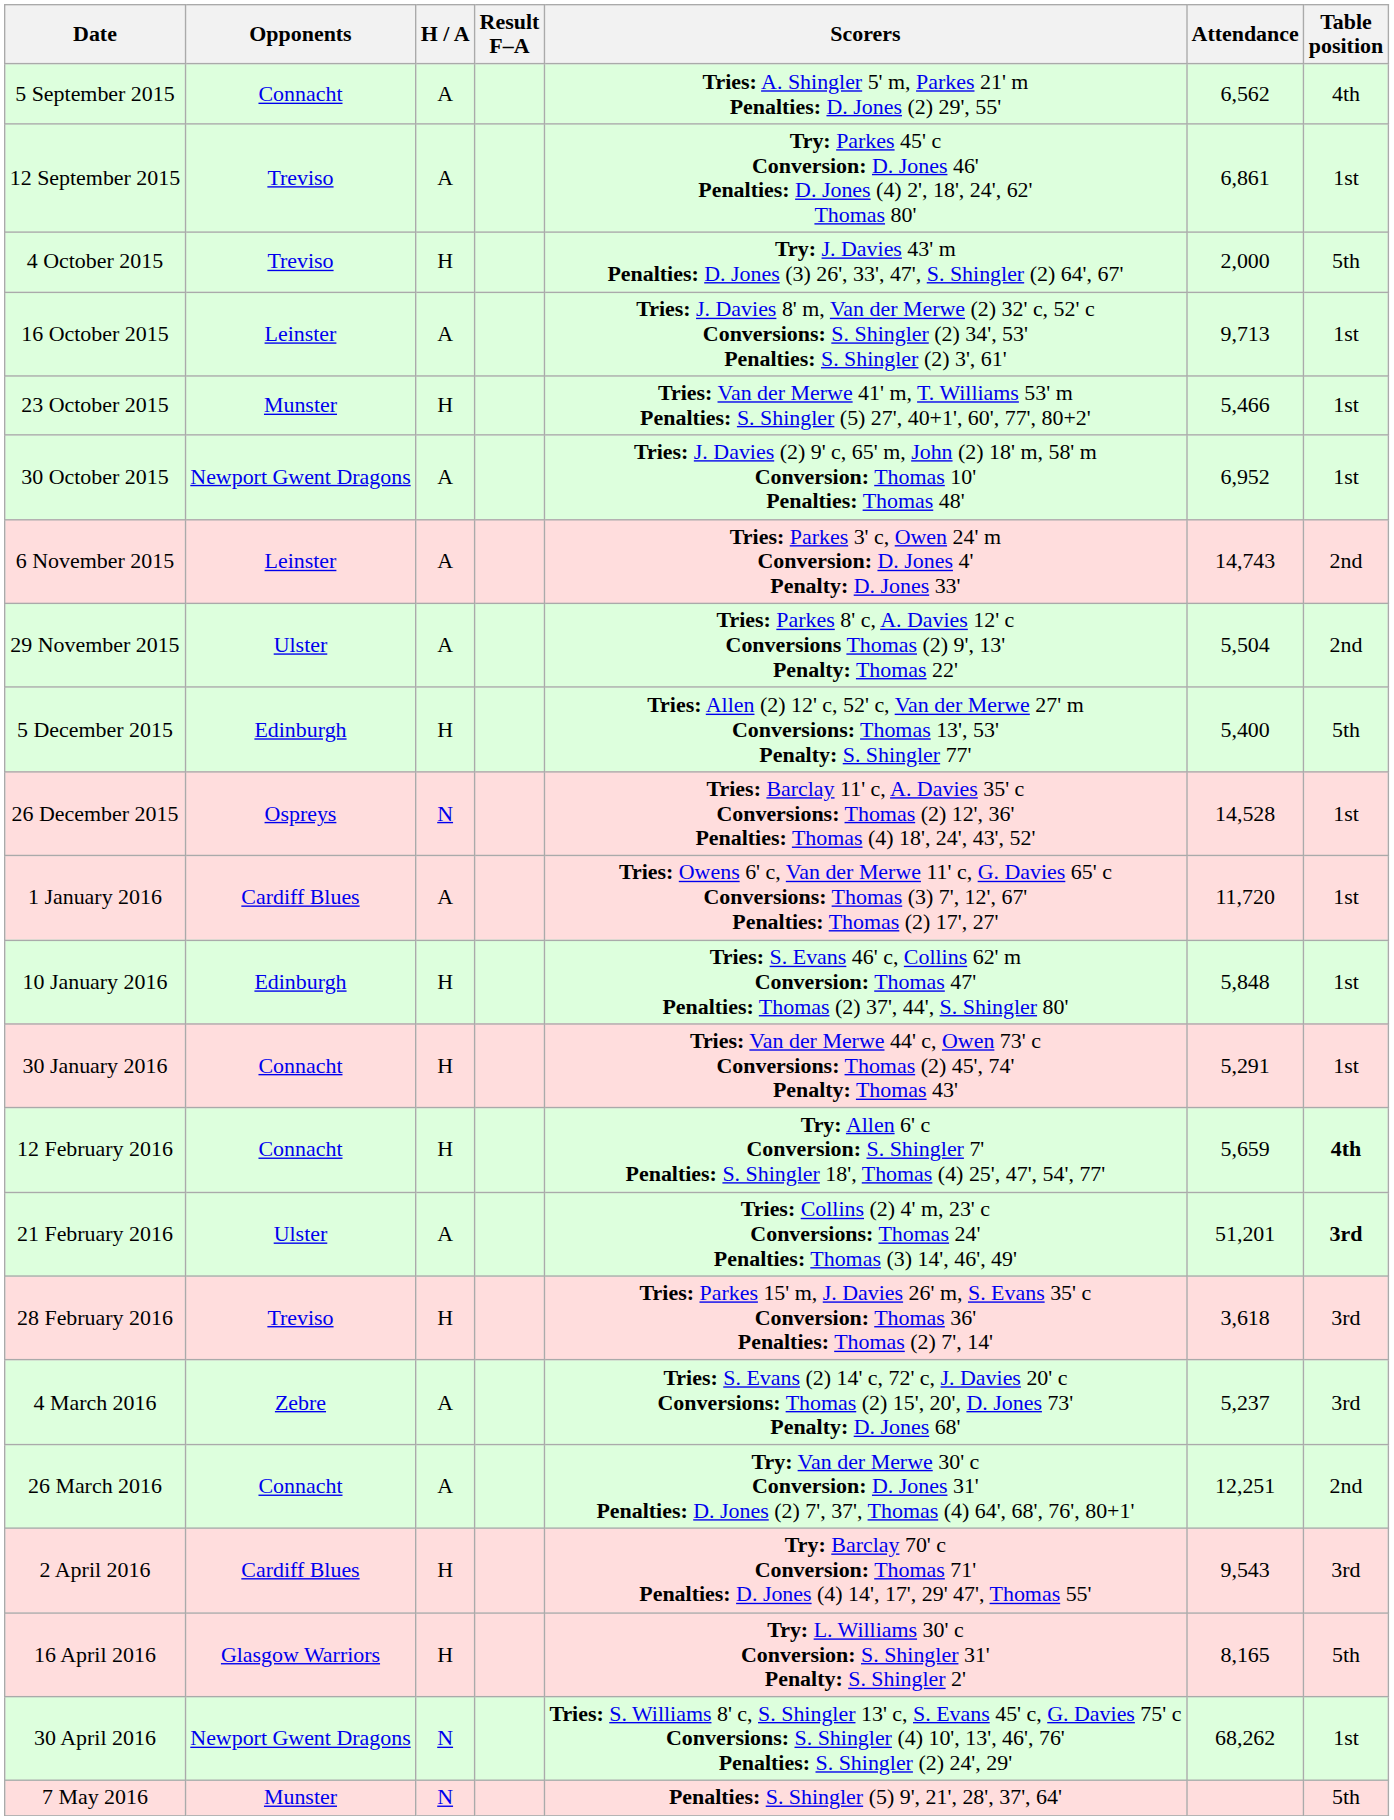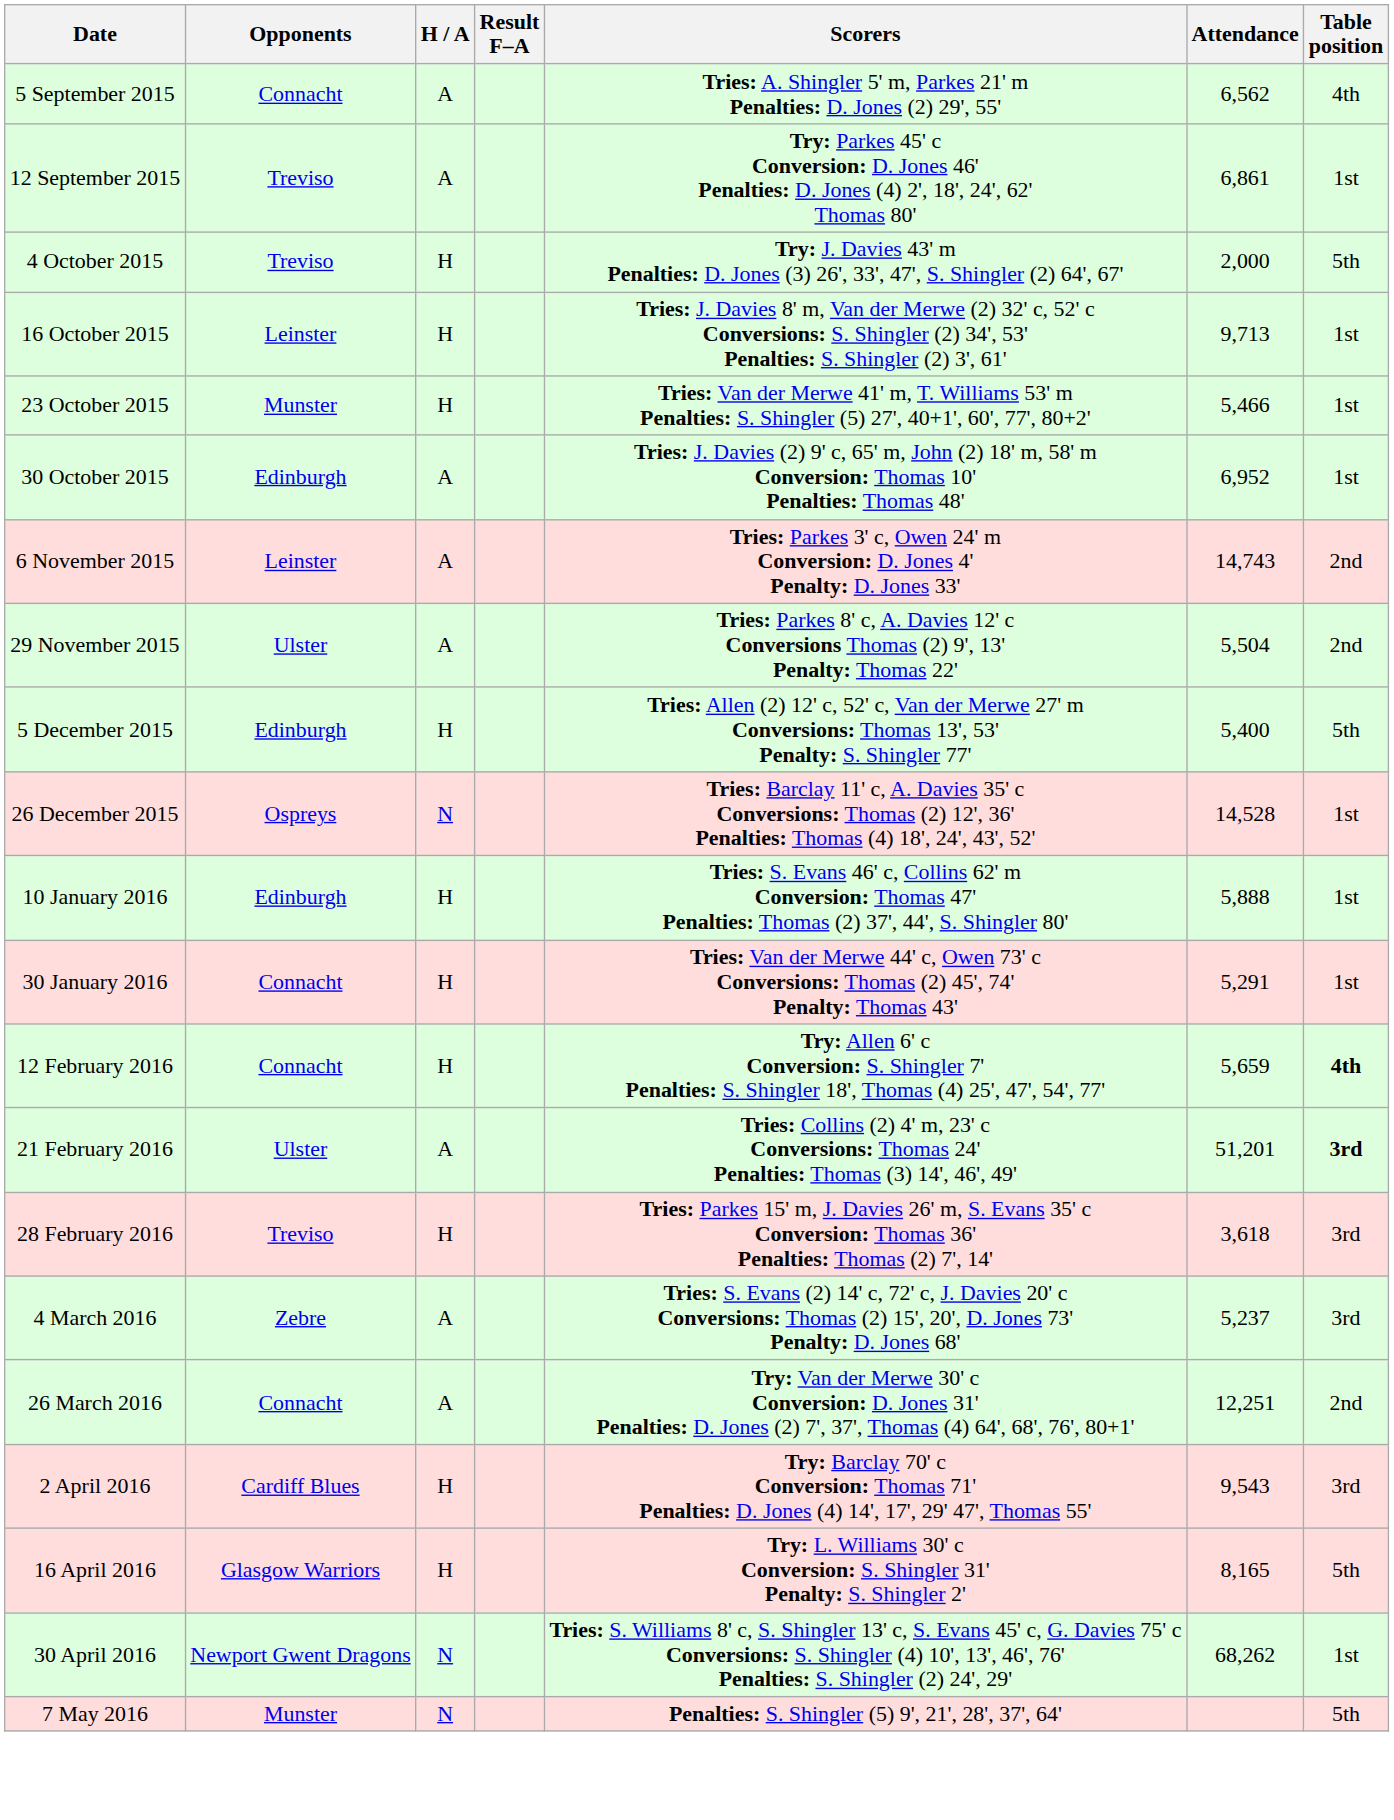16 October 2015 | H / A: A -> H
30 October 2015 | Opponents: Newport Gwent Dragons -> Edinburgh
- row: 1 January 2016 | Cardiff Blues | A | Tries: Owens 6' c, Van der Merwe 11' c, G. Davies 65' c Conversions: Thomas (3) 7', 12', 67' Penalties: Thomas (2) 17', 27' | 11,720 | 1st
10 January 2016 | Attendance: 5,848 -> 5,888
